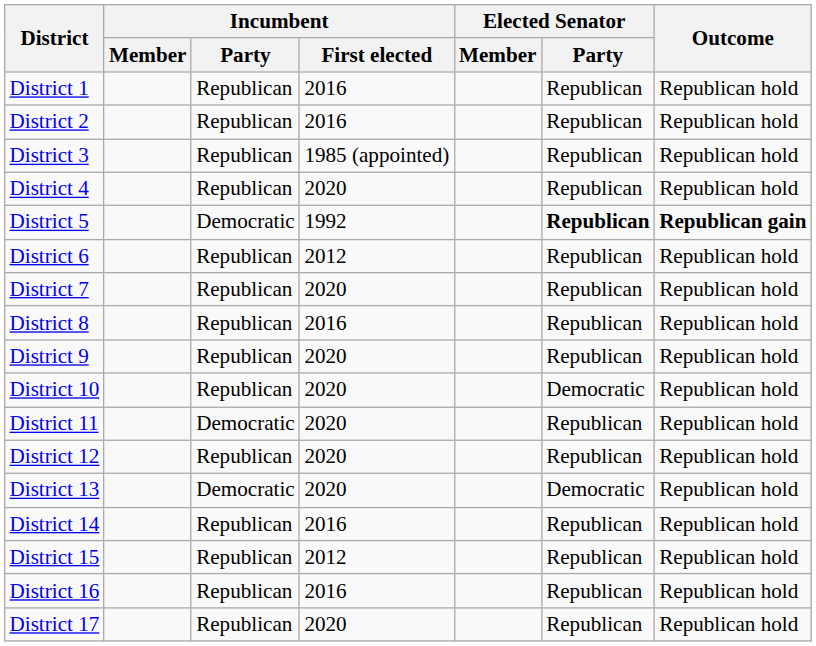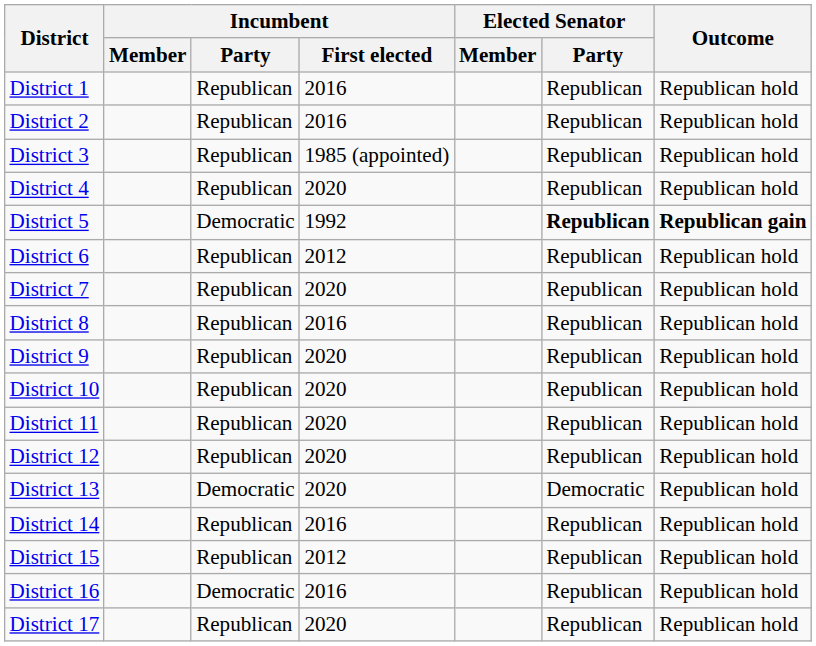District 10 | Elected Senator / Party: Democratic -> Republican
District 11 | Incumbent / Party: Democratic -> Republican
District 16 | Incumbent / Party: Republican -> Democratic
